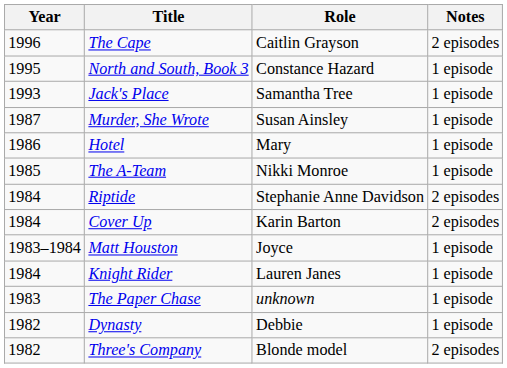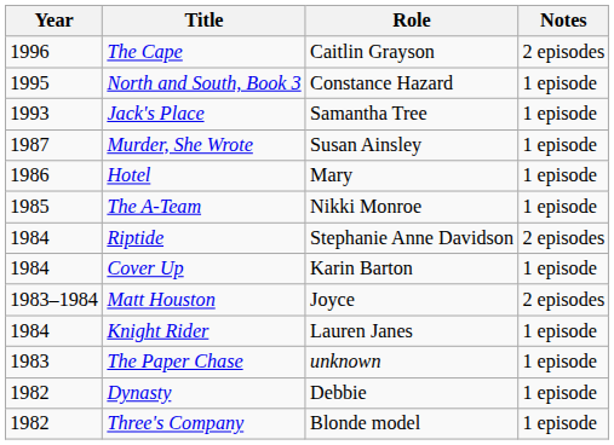Cover Up | Notes: 2 episodes -> 1 episode
Matt Houston | Notes: 1 episode -> 2 episodes
Three's Company | Notes: 2 episodes -> 1 episode
